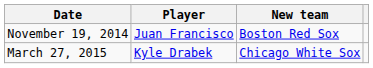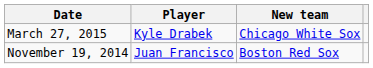rows swapped: November 19, 2014 <-> March 27, 2015
